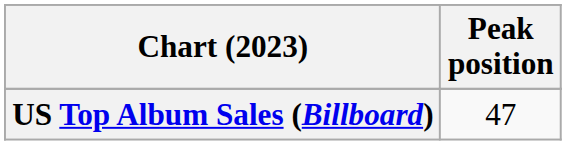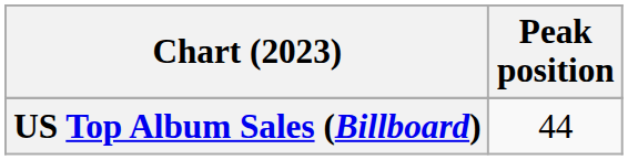US Top Album Sales (Billboard) | Peak position: 47 -> 44
